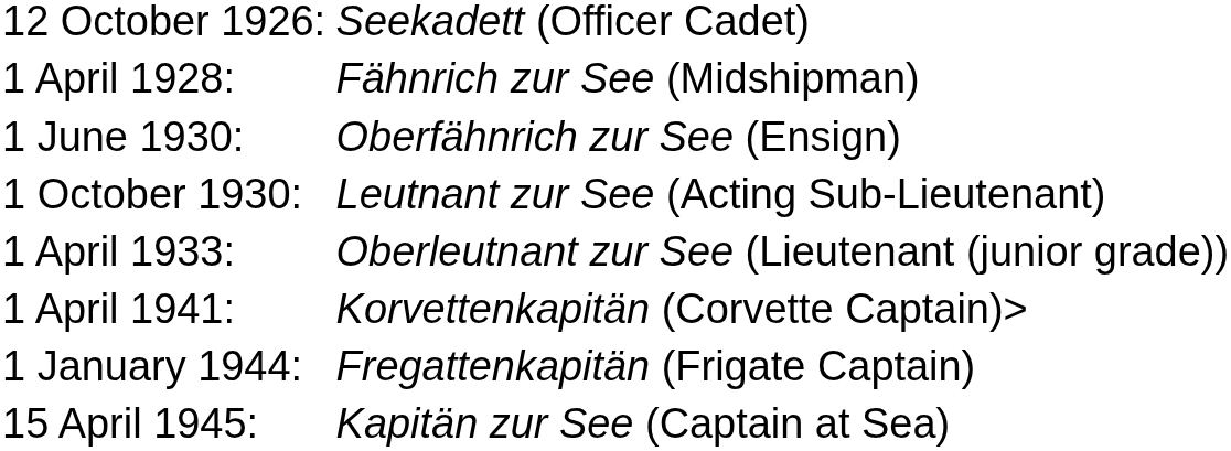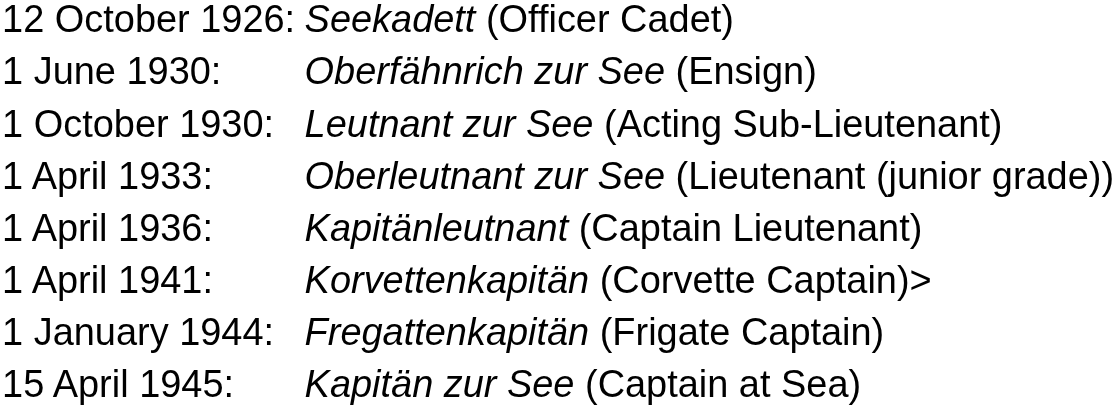- row: 1 April 1928: | Fähnrich zur See (Midshipman)
+ row: 1 April 1936: | Kapitänleutnant (Captain Lieutenant)
